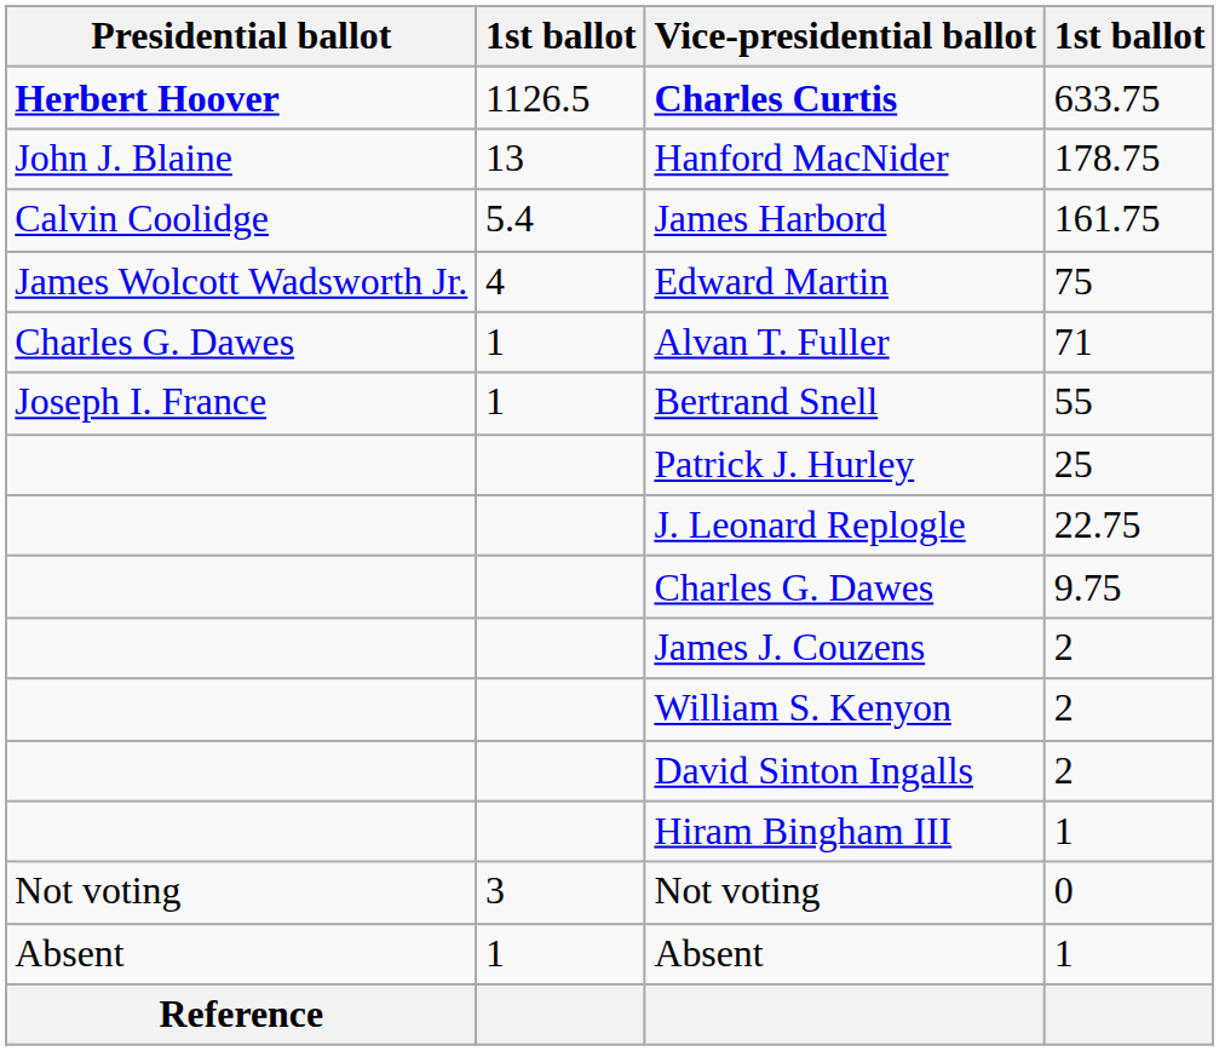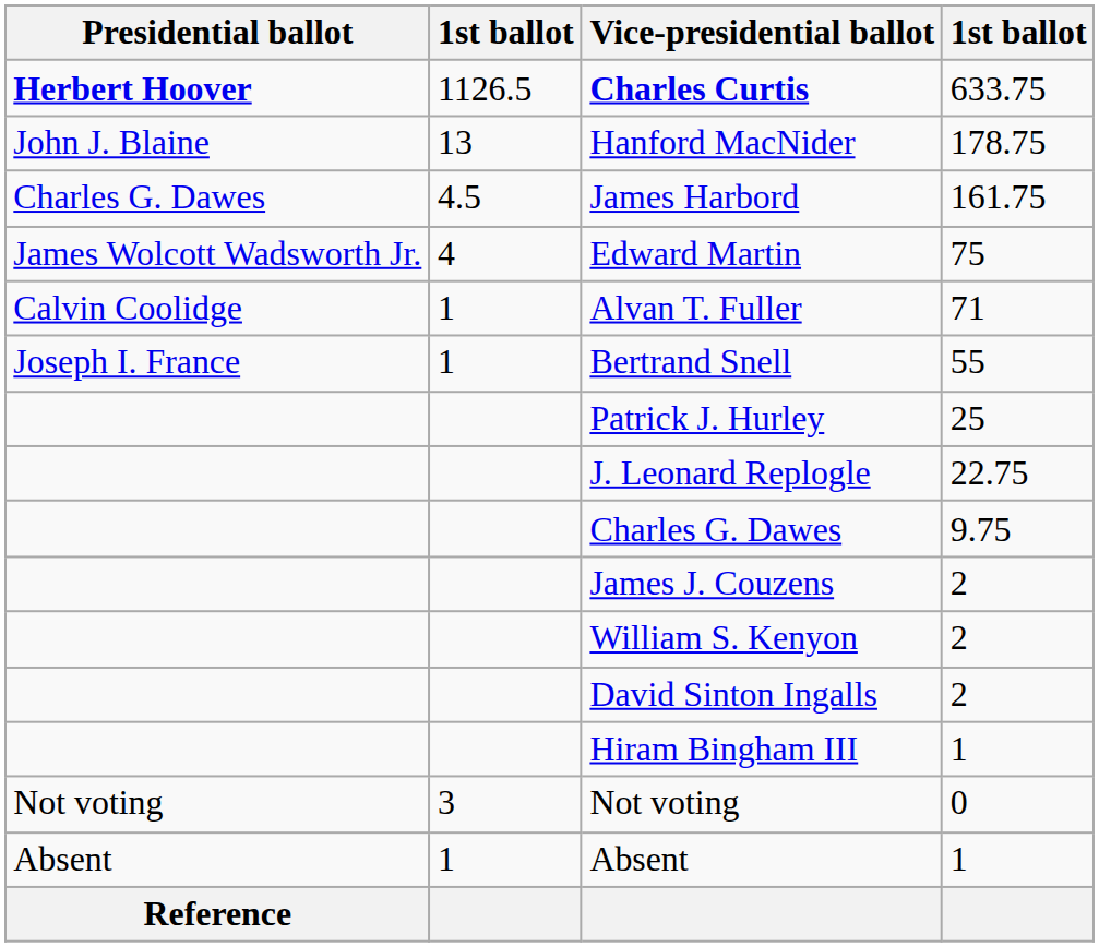James Harbord | Presidential ballot: Calvin Coolidge -> Charles G. Dawes
James Harbord | column 2: 5.4 -> 4.5
Alvan T. Fuller | Presidential ballot: Charles G. Dawes -> Calvin Coolidge
